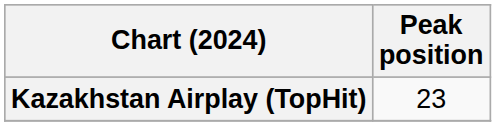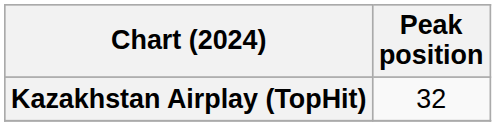Kazakhstan Airplay (TopHit) | Peak position: 23 -> 32
